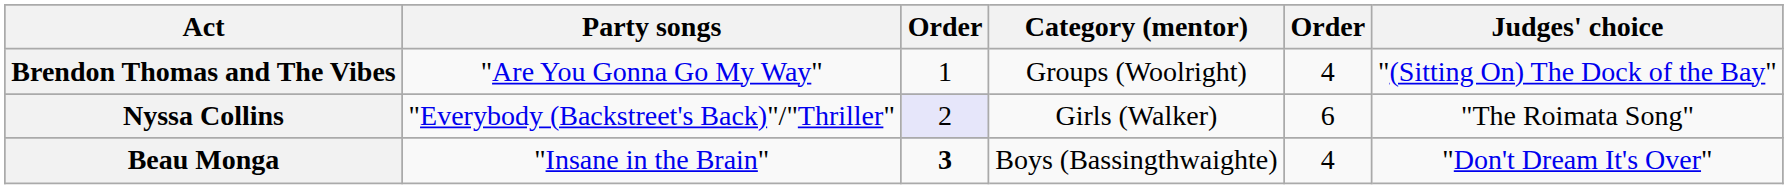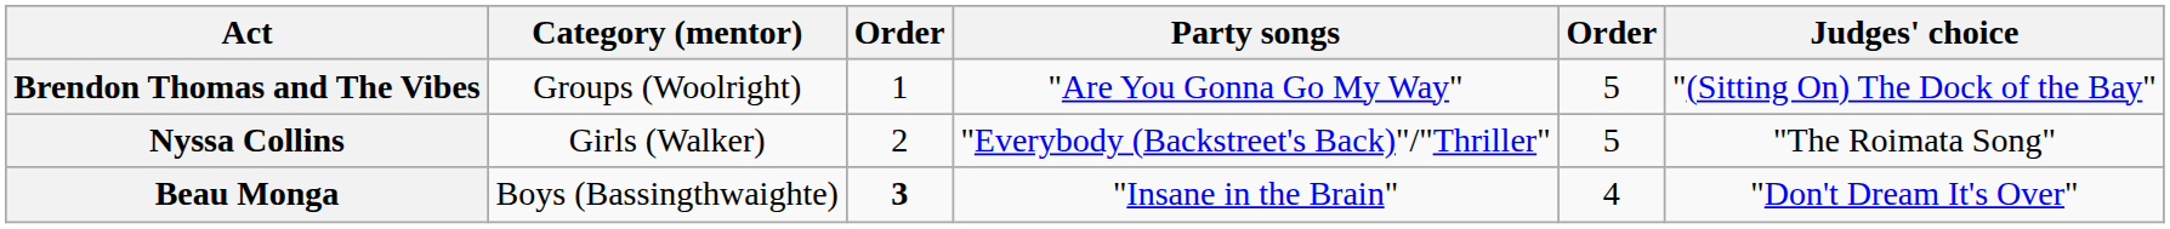columns swapped: Category (mentor) <-> Party songs
Brendon Thomas and The Vibes | column 5: 4 -> 5
Nyssa Collins | column 3: lavender background -> no background
Nyssa Collins | column 5: 6 -> 5
